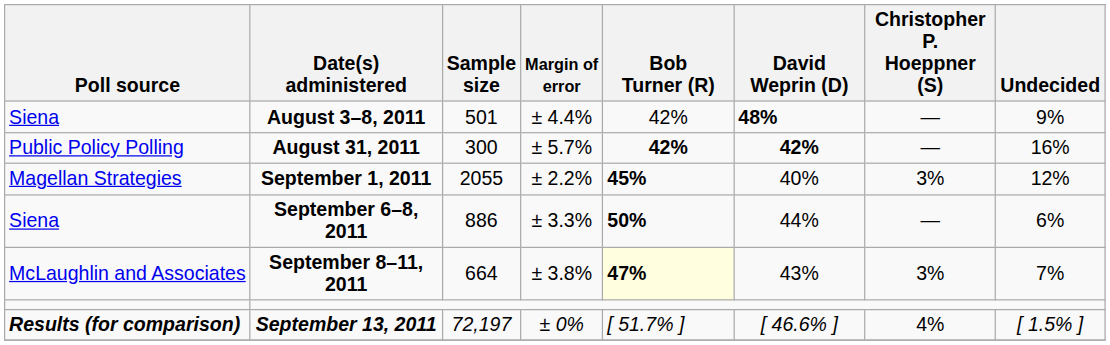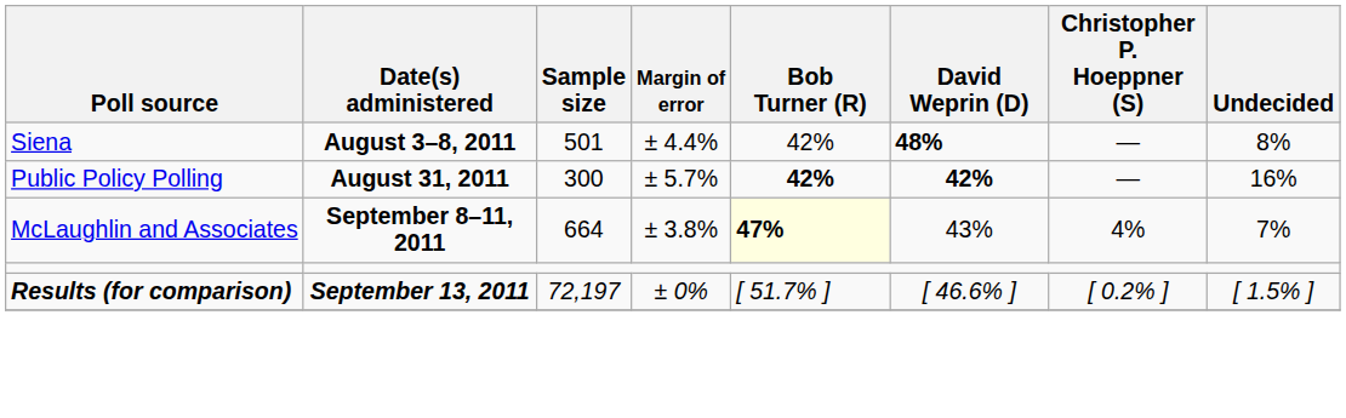August 3–8, 2011 | Undecided: 9% -> 8%
- row: Magellan Strategies | September 1, 2011 | 2055 | ± 2.2% | 45% | 40% | 3% | 12%
- row: Siena | September 6–8, 2011 | 886 | ± 3.3% | 50% | 44% | — | 6%
September 8–11, 2011 | Christopher P. Hoeppner (S): 3% -> 4%
September 13, 2011 | Christopher P. Hoeppner (S): 4% -> [ 0.2% ]
